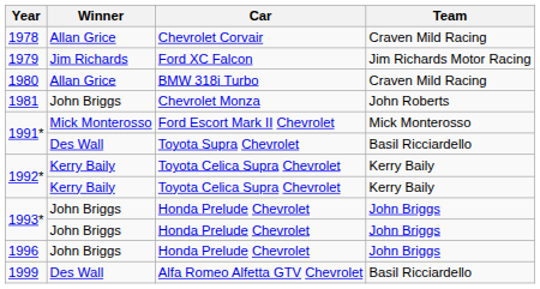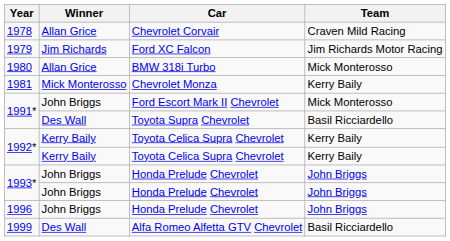1980 | Team: Craven Mild Racing -> Mick Monterosso
1981 | Winner: John Briggs -> Mick Monterosso
1981 | Team: John Roberts -> Kerry Baily
1991* / Ford Escort Mark II Chevrolet | Winner: Mick Monterosso -> John Briggs
